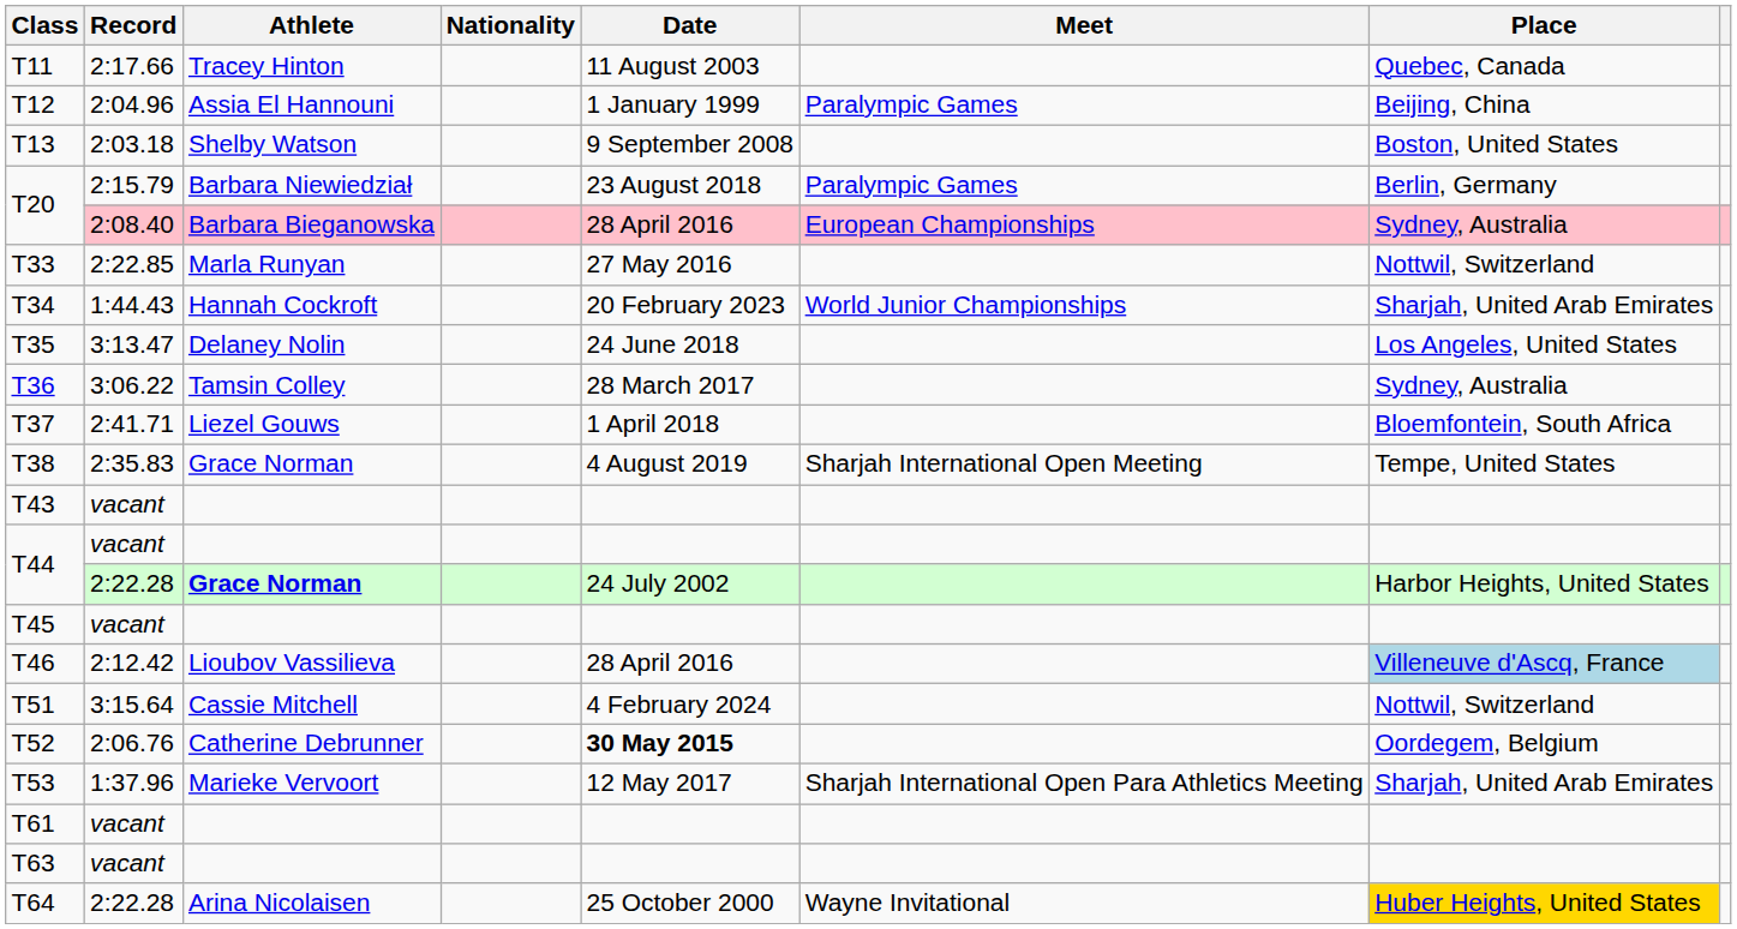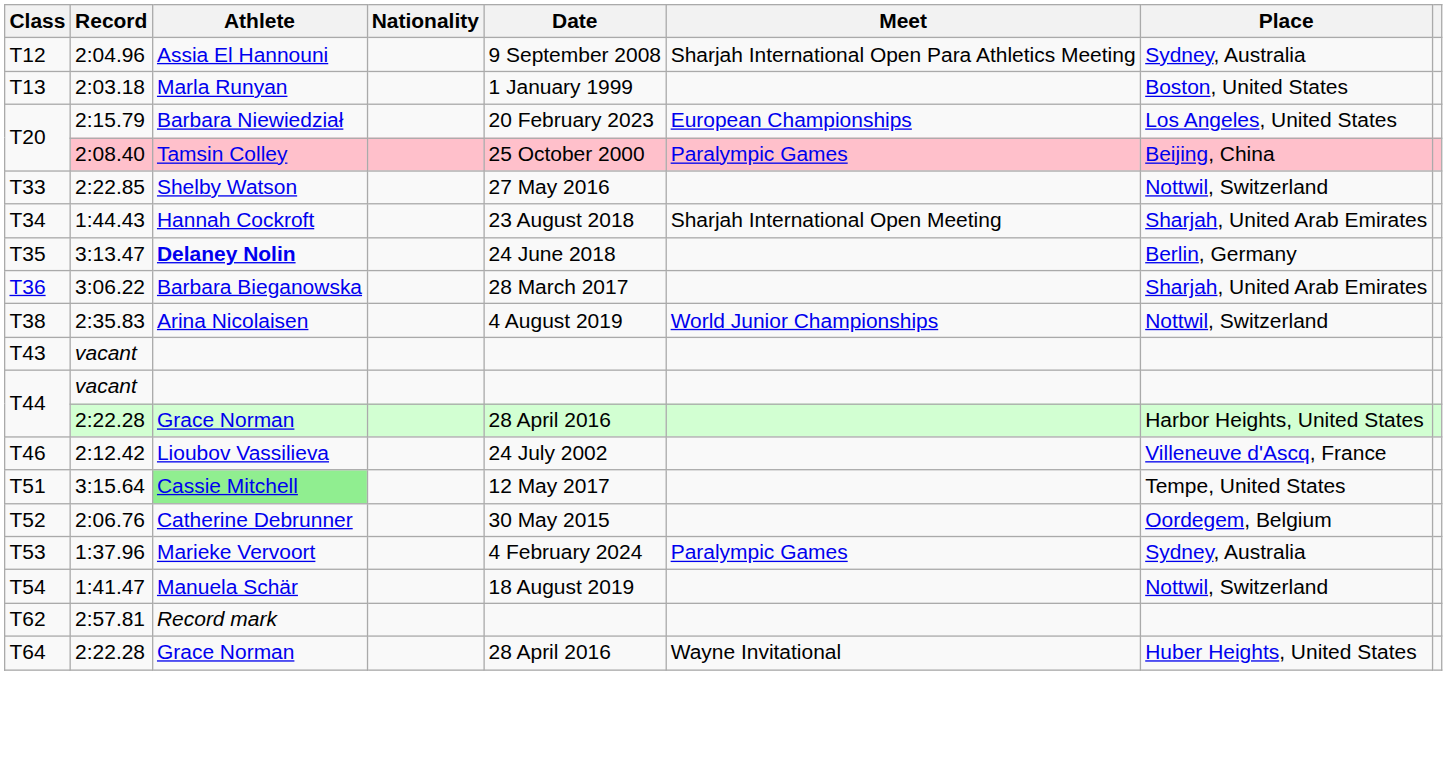- row: T11 | 2:17.66 | Tracey Hinton | 11 August 2003 | Quebec, Canada
T12 | Date: 1 January 1999 -> 9 September 2008
T12 | Meet: Paralympic Games -> Sharjah International Open Para Athletics Meeting
T12 | Place: Beijing, China -> Sydney, Australia
T13 | Athlete: Shelby Watson -> Marla Runyan
T13 | Date: 9 September 2008 -> 1 January 1999
T20 / 2:15.79 | Date: 23 August 2018 -> 20 February 2023
T20 / 2:15.79 | Meet: Paralympic Games -> European Championships
T20 / 2:15.79 | Place: Berlin, Germany -> Los Angeles, United States
T20 / 2:08.40 | Athlete: Barbara Bieganowska -> Tamsin Colley
T20 / 2:08.40 | Date: 28 April 2016 -> 25 October 2000
T20 / 2:08.40 | Meet: European Championships -> Paralympic Games
T20 / 2:08.40 | Place: Sydney, Australia -> Beijing, China
T33 | Athlete: Marla Runyan -> Shelby Watson
T34 | Date: 20 February 2023 -> 23 August 2018
T34 | Meet: World Junior Championships -> Sharjah International Open Meeting
T35 | Athlete: normal -> bold
T35 | Place: Los Angeles, United States -> Berlin, Germany
T36 | Athlete: Tamsin Colley -> Barbara Bieganowska
T36 | Place: Sydney, Australia -> Sharjah, United Arab Emirates
- row: T37 | 2:41.71 | Liezel Gouws | 1 April 2018 | Bloemfontein, South Africa
T38 | Athlete: Grace Norman -> Arina Nicolaisen
T38 | Meet: Sharjah International Open Meeting -> World Junior Championships
T38 | Place: Tempe, United States -> Nottwil, Switzerland
T44 / 2:22.28 | Athlete: bold -> normal
T44 / 2:22.28 | Date: 24 July 2002 -> 28 April 2016
- row: T45 | vacant
T46 | Date: 28 April 2016 -> 24 July 2002
T46 | Place: lightblue background -> no background
T51 | Athlete: no background -> lightgreen background
T51 | Date: 4 February 2024 -> 12 May 2017
T51 | Place: Nottwil, Switzerland -> Tempe, United States
T52 | Date: bold -> normal
T53 | Date: 12 May 2017 -> 4 February 2024
T53 | Meet: Sharjah International Open Para Athletics Meeting -> Paralympic Games
T53 | Place: Sharjah, United Arab Emirates -> Sydney, Australia
+ row: T54 | 1:41.47 | Manuela Schär | 18 August 2019 | Nottwil, Switzerland
- row: T61 | vacant
+ row: T62 | 2:57.81 | Record mark
- row: T63 | vacant
T64 | Athlete: Arina Nicolaisen -> Grace Norman
T64 | Date: 25 October 2000 -> 28 April 2016
T64 | Place: gold background -> no background
